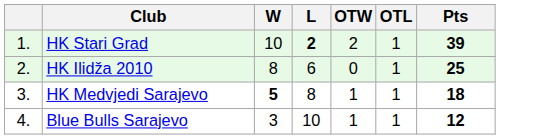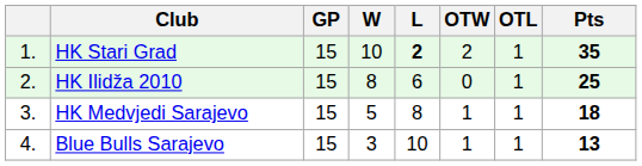+ column: GP | 15 | 15 | 15 | 15
HK Stari Grad | Pts: 39 -> 35
HK Medvjedi Sarajevo | W: bold -> normal
Blue Bulls Sarajevo | Pts: 12 -> 13
